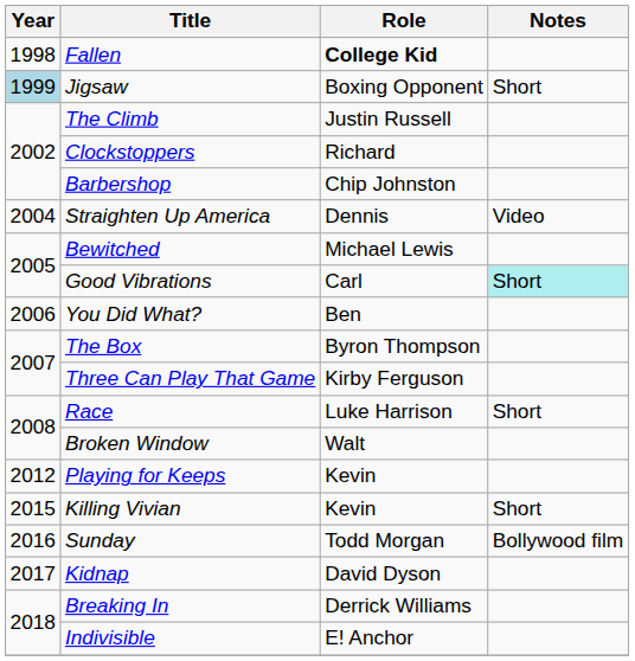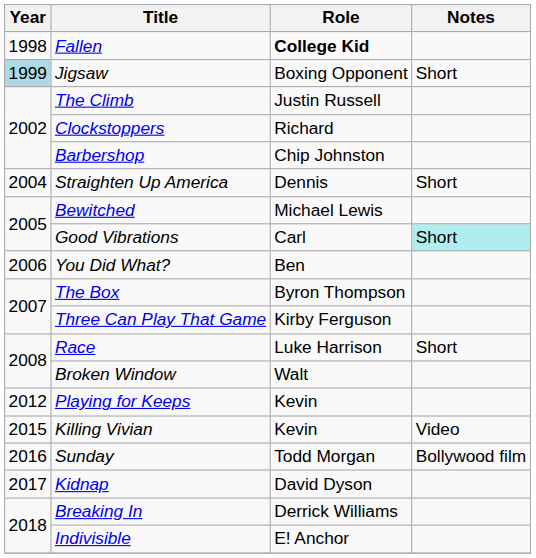Straighten Up America | Notes: Video -> Short
Killing Vivian | Notes: Short -> Video
